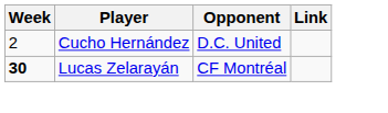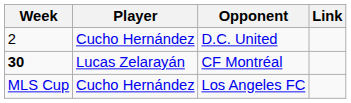+ row: MLS Cup | Cucho Hernández | Los Angeles FC
